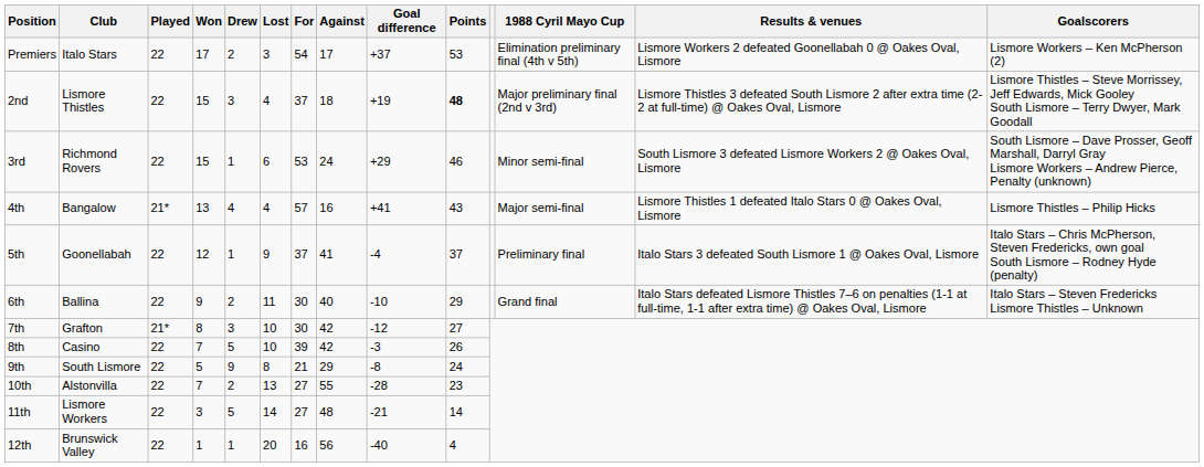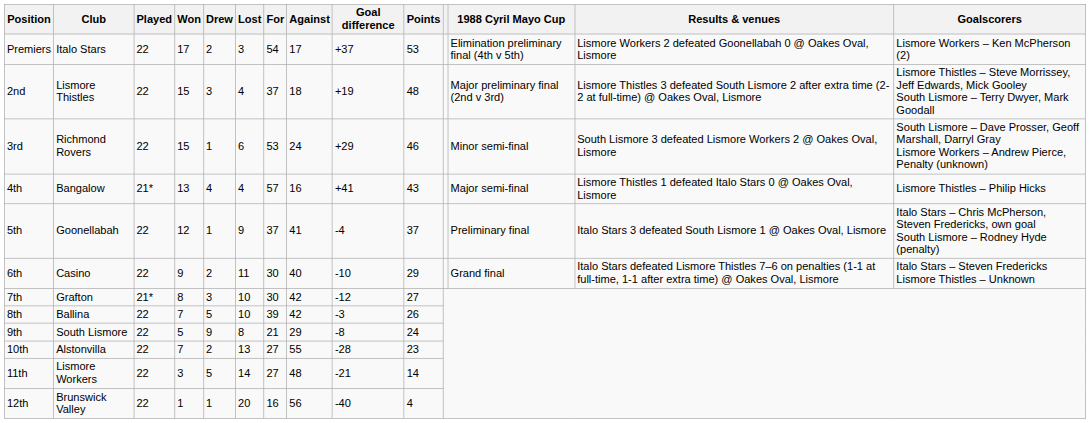2nd | Points: bold -> normal
6th | Club: Ballina -> Casino
8th | Club: Casino -> Ballina
